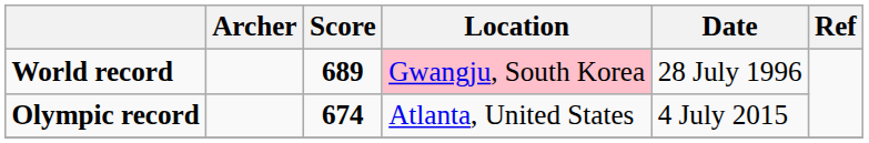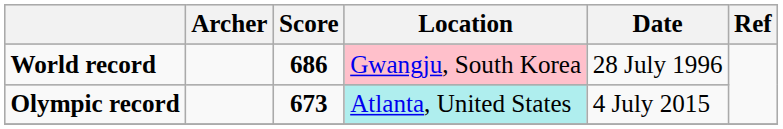World record | Score: 689 -> 686
Olympic record | Score: 674 -> 673
Olympic record | Location: no background -> paleturquoise background
